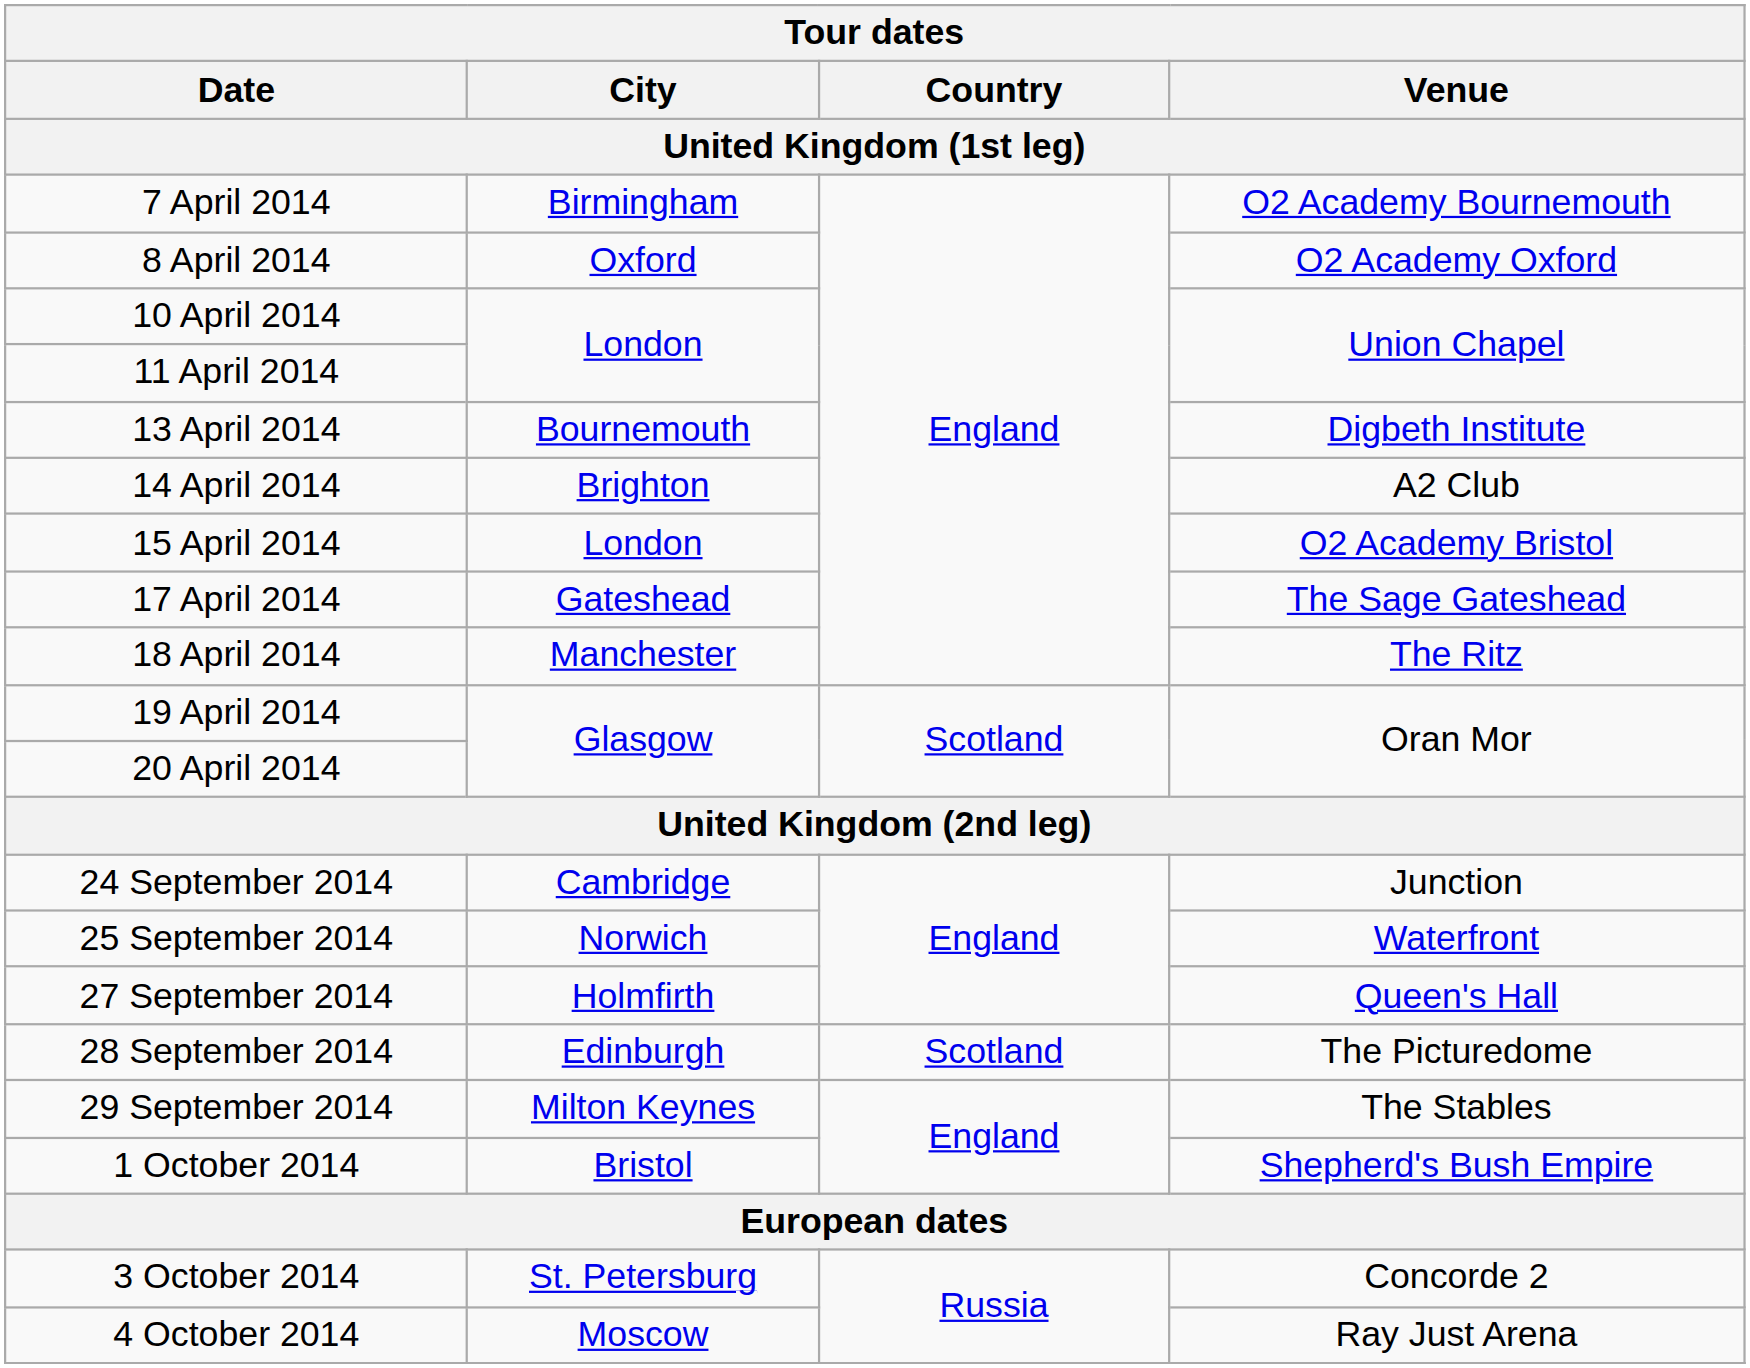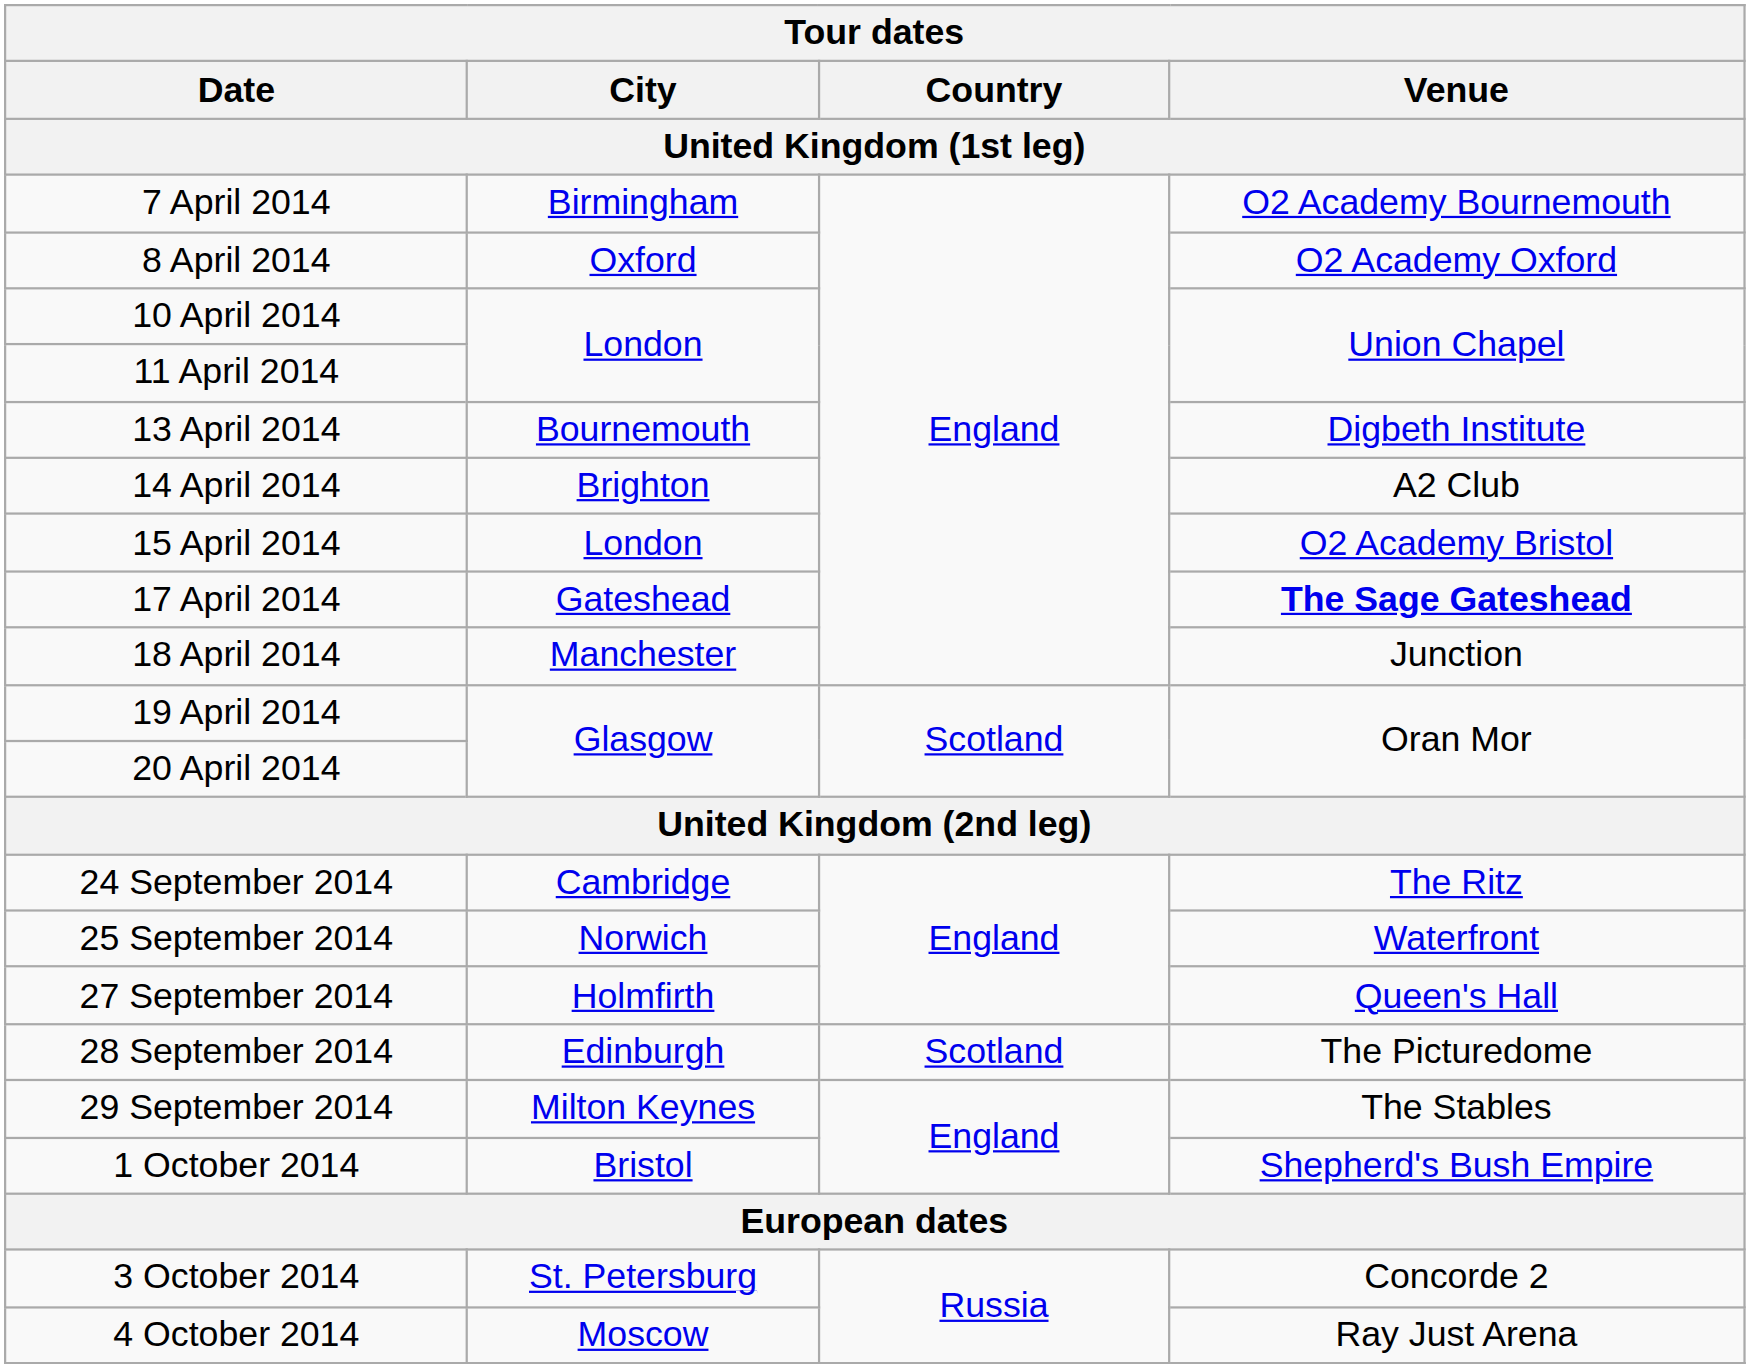17 April 2014 | Tour dates / Venue: normal -> bold
18 April 2014 | Tour dates / Venue: The Ritz -> Junction
24 September 2014 | Tour dates / Venue: Junction -> The Ritz
